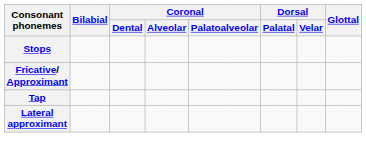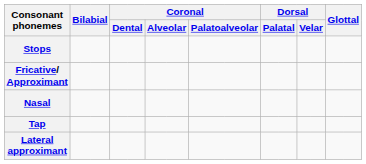+ row: Nasal
